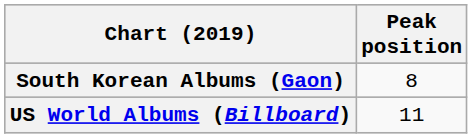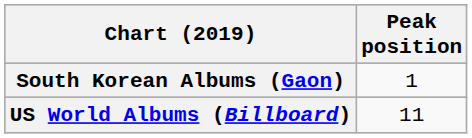South Korean Albums (Gaon) | Peak position: 8 -> 1
